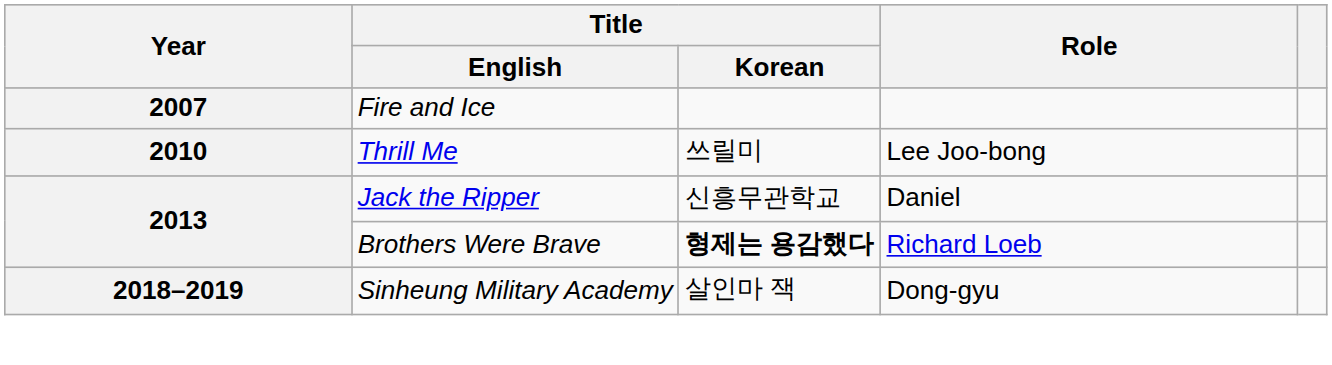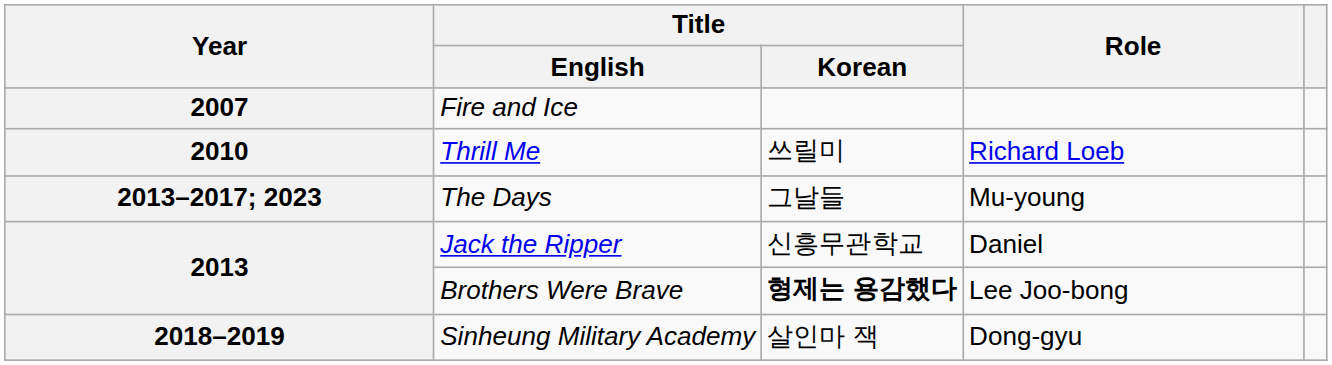Thrill Me | Role: Lee Joo-bong -> Richard Loeb
+ row: 2013–2017; 2023 | The Days | 그날들 | Mu-young
Brothers Were Brave | Role: Richard Loeb -> Lee Joo-bong
